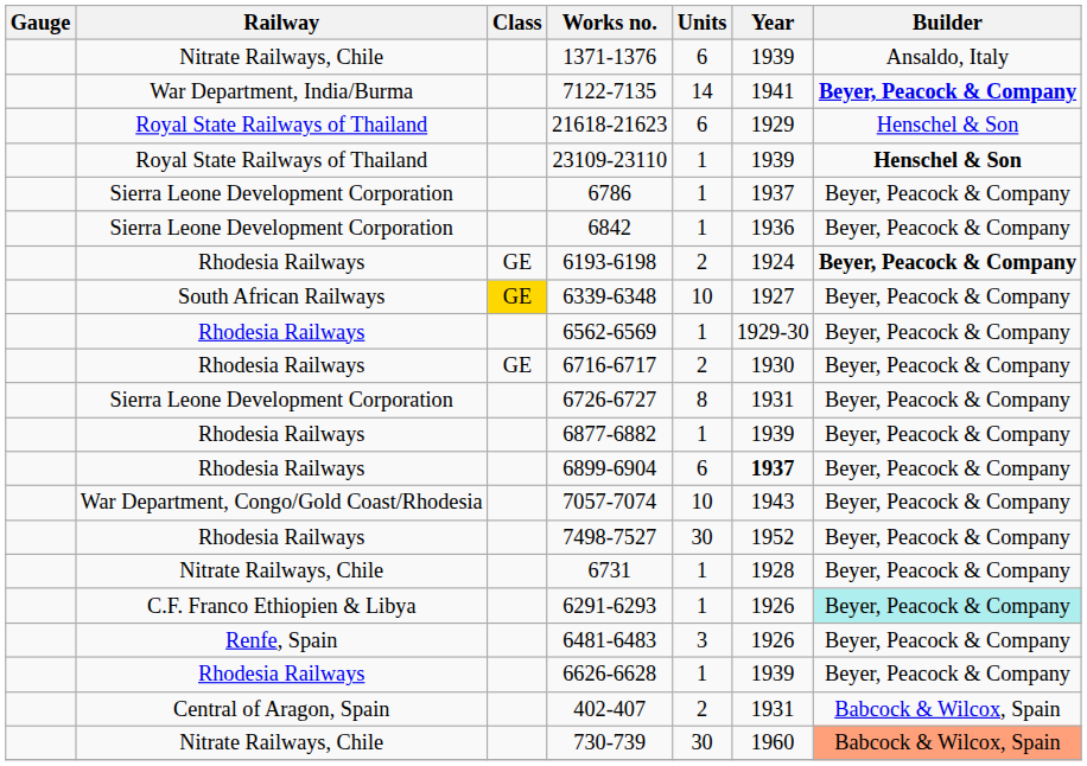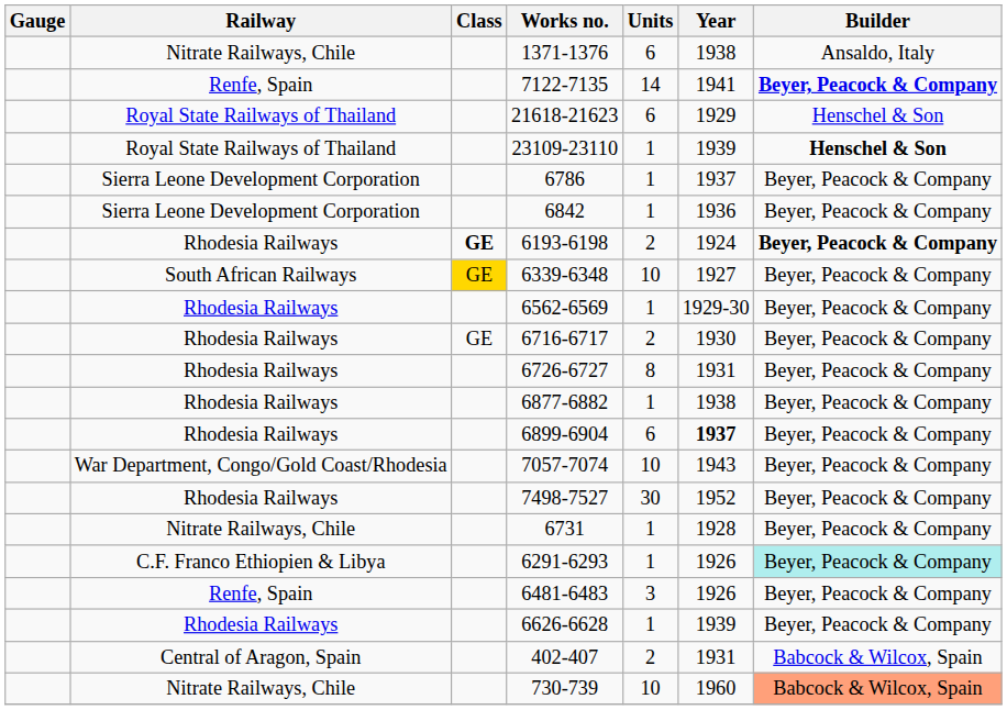1371-1376 | Year: 1939 -> 1938
7122-7135 | Railway: War Department, India/Burma -> Renfe, Spain
6193-6198 | Class: normal -> bold
6726-6727 | Railway: Sierra Leone Development Corporation -> Rhodesia Railways
6877-6882 | Year: 1939 -> 1938
730-739 | Units: 30 -> 10
